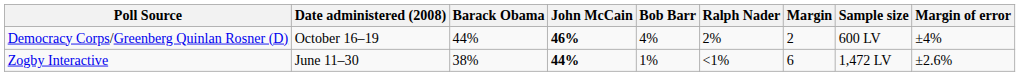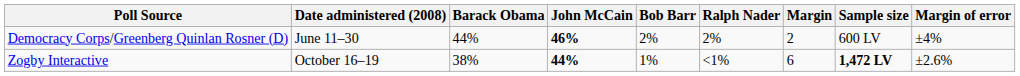Democracy Corps/Greenberg Quinlan Rosner (D) | Date administered (2008): October 16–19 -> June 11–30
Democracy Corps/Greenberg Quinlan Rosner (D) | Bob Barr: 4% -> 2%
Zogby Interactive | Date administered (2008): June 11–30 -> October 16–19
Zogby Interactive | Sample size: normal -> bold
